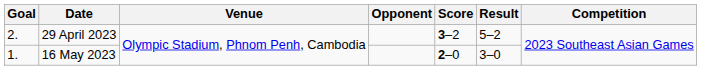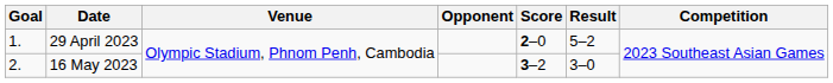29 April 2023 | Goal: 2. -> 1.
29 April 2023 | Score: 3–2 -> 2–0
16 May 2023 | Goal: 1. -> 2.
16 May 2023 | Score: 2–0 -> 3–2
